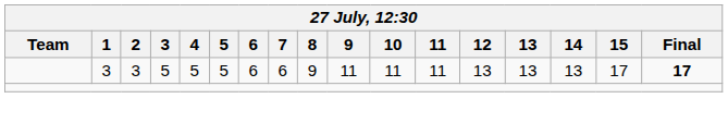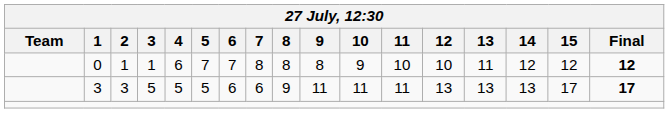+ row: 0 | 1 | 1 | 6 | 7 | 7 | 8 | 8 | 8 | 9 | 10 | 10 | 11 | 12 | 12 | 12
